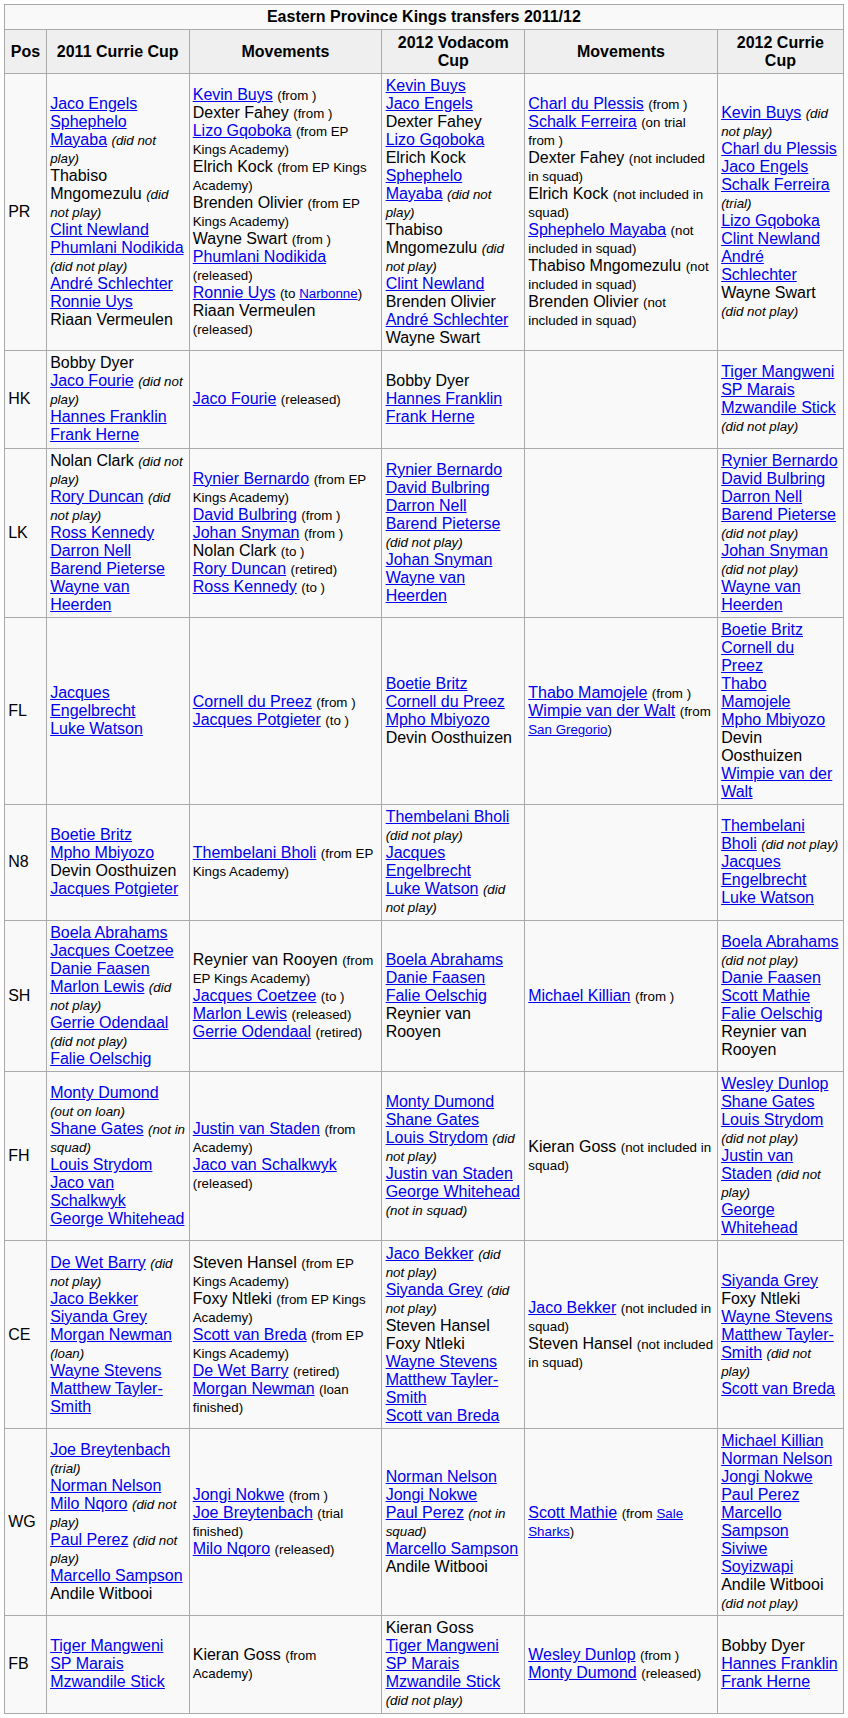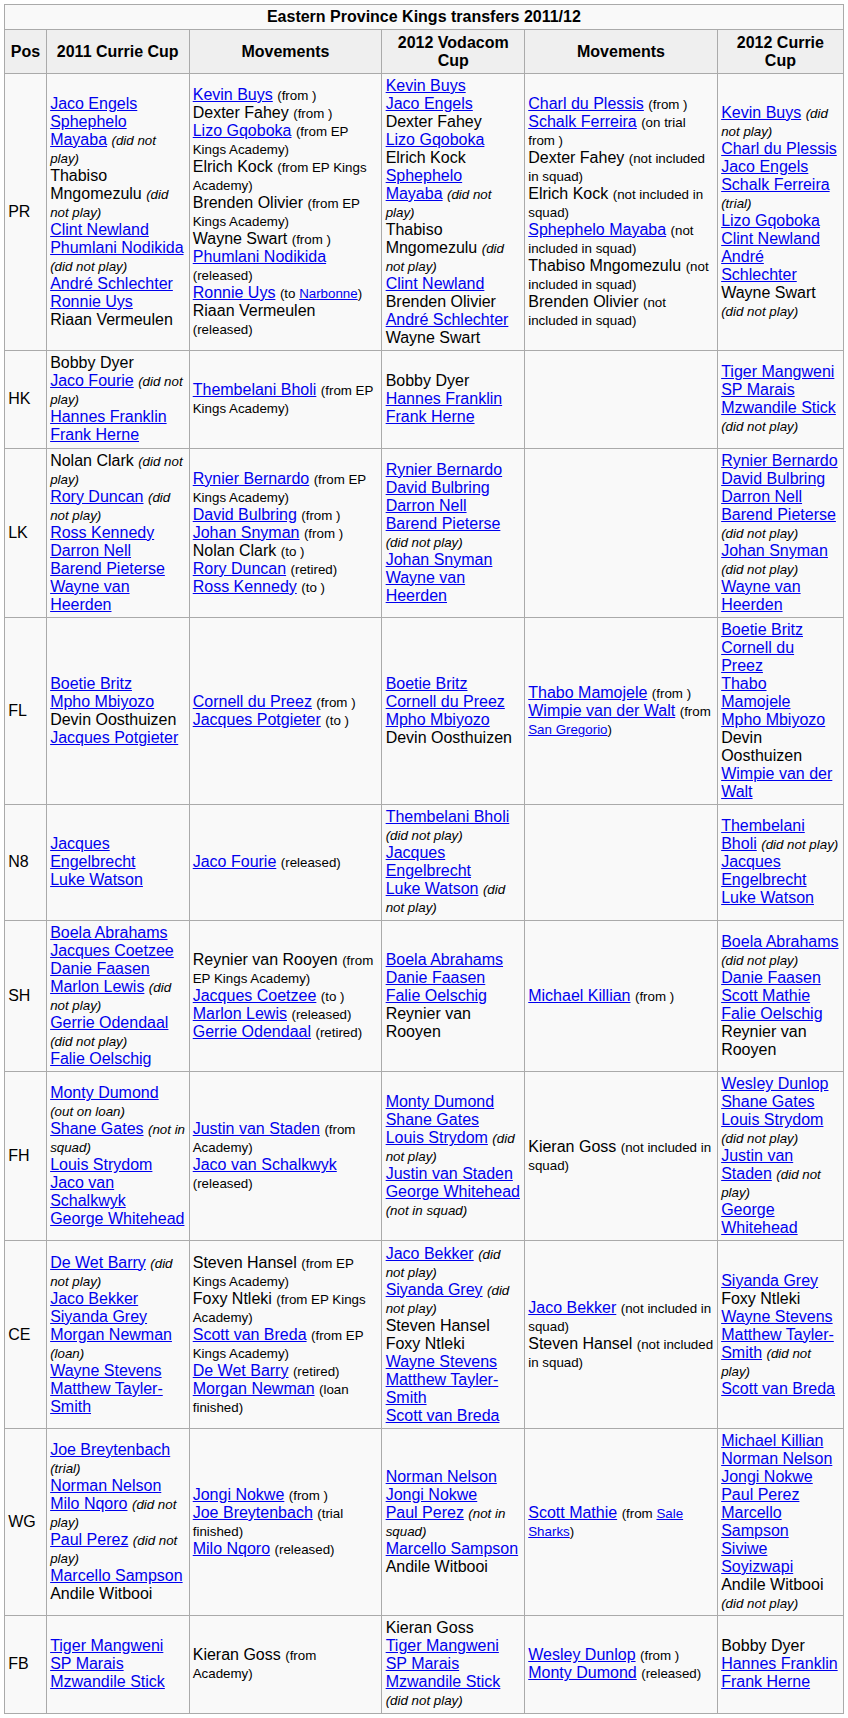HK | column 3: Jaco Fourie (released) -> Thembelani Bholi (from EP Kings Academy)
FL | 2011 Currie Cup: Jacques Engelbrecht Luke Watson -> Boetie Britz Mpho Mbiyozo Devin Oosthuizen Jacques Potgieter
N8 | 2011 Currie Cup: Boetie Britz Mpho Mbiyozo Devin Oosthuizen Jacques Potgieter -> Jacques Engelbrecht Luke Watson
N8 | column 3: Thembelani Bholi (from EP Kings Academy) -> Jaco Fourie (released)
